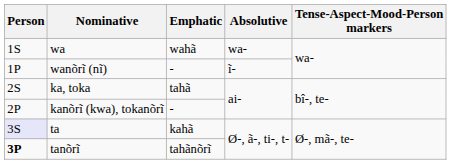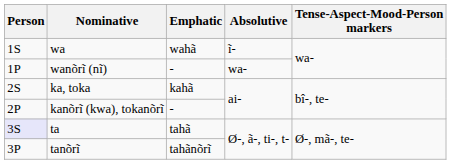wa | Absolutive: wa- -> ĩ-
wanõrĩ (nĩ) | Absolutive: ĩ- -> wa-
ka, toka | Emphatic: tahã -> kahã
ta | Emphatic: kahã -> tahã
tanõrĩ | Person: bold -> normal
